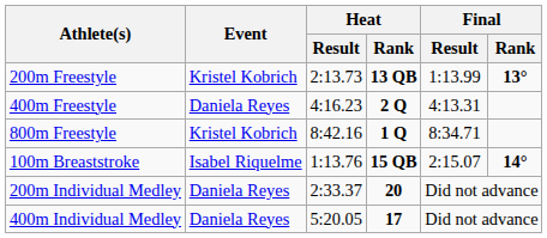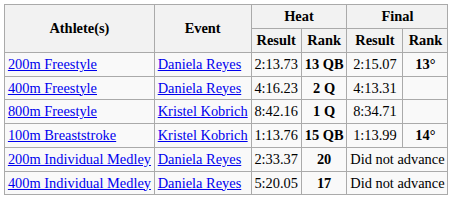200m Freestyle | Event: Kristel Kobrich -> Daniela Reyes
200m Freestyle | Final / Result: 1:13.99 -> 2:15.07
100m Breaststroke | Event: Isabel Riquelme -> Kristel Kobrich
100m Breaststroke | Final / Result: 2:15.07 -> 1:13.99
